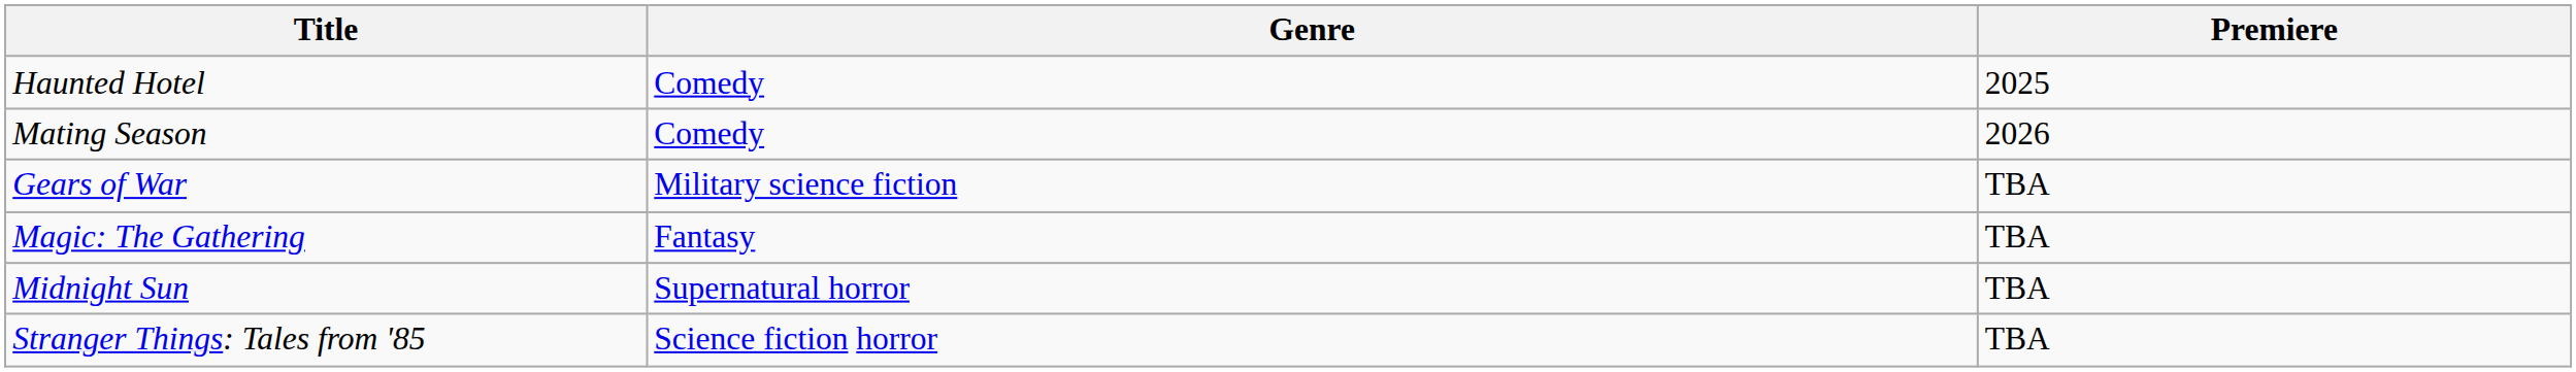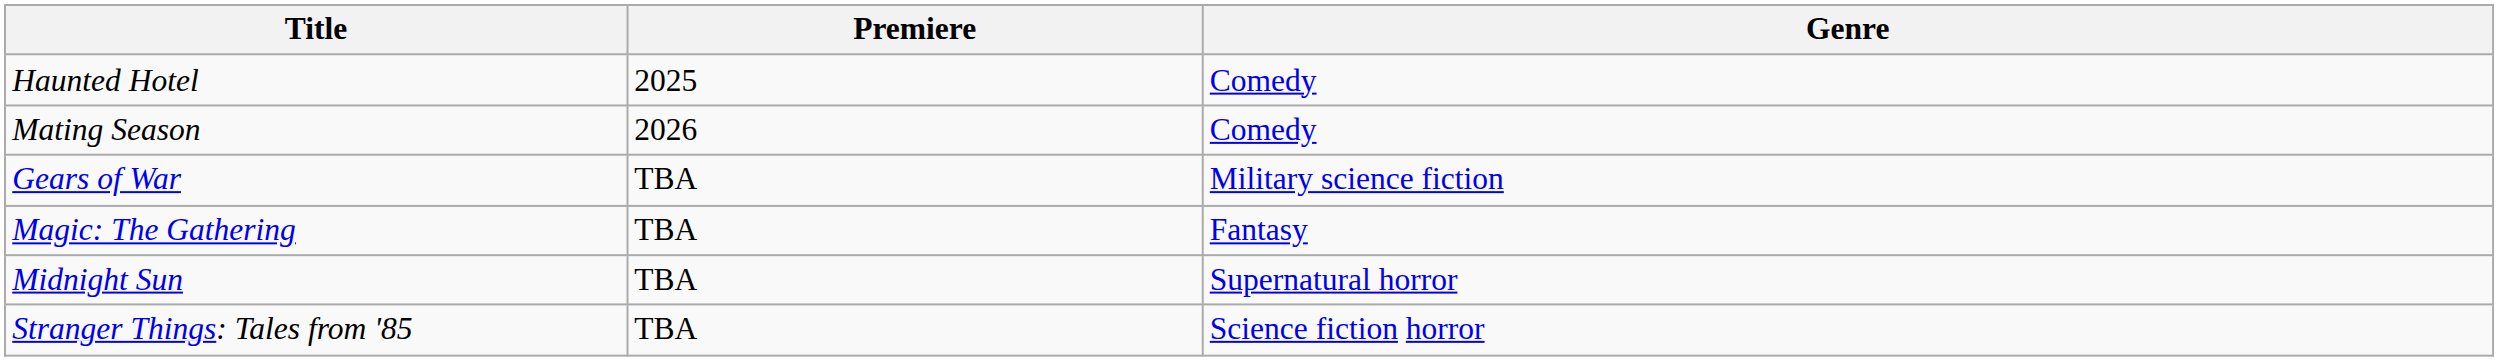columns swapped: Genre <-> Premiere
